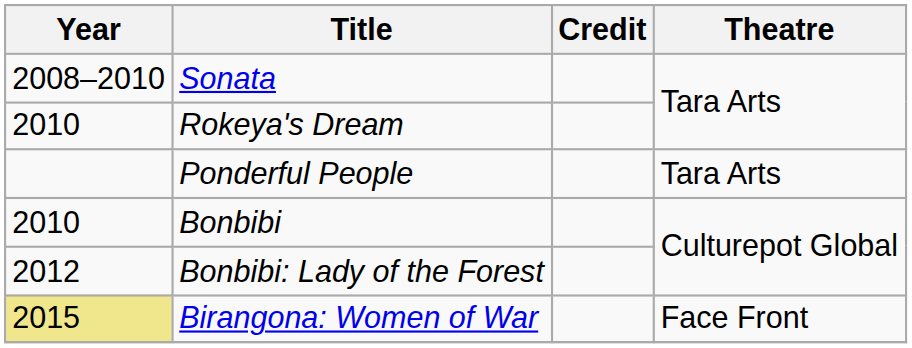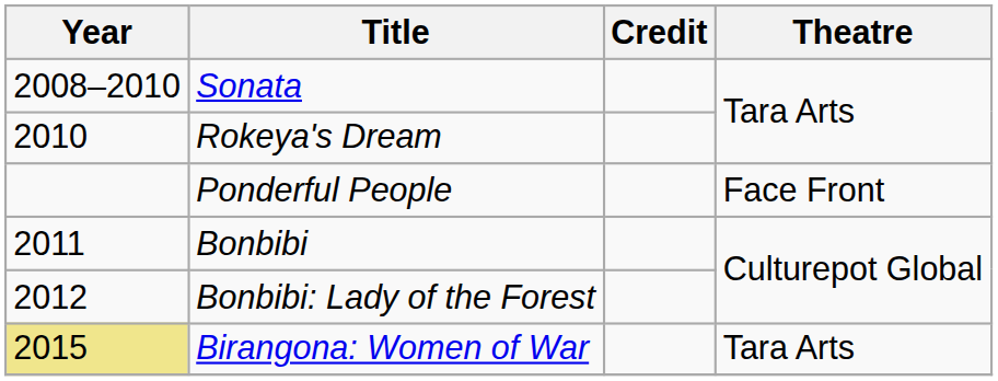Ponderful People | Theatre: Tara Arts -> Face Front
Bonbibi | Year: 2010 -> 2011
Birangona: Women of War | Theatre: Face Front -> Tara Arts
